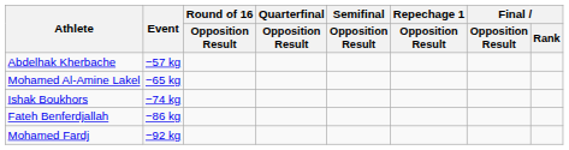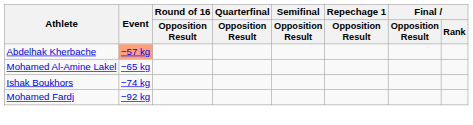Abdelhak Kherbache | Event: no background -> lightsalmon background
- row: Fateh Benferdjallah | −86 kg
